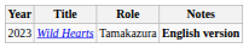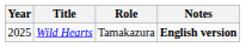Wild Hearts | Year: 2023 -> 2025
